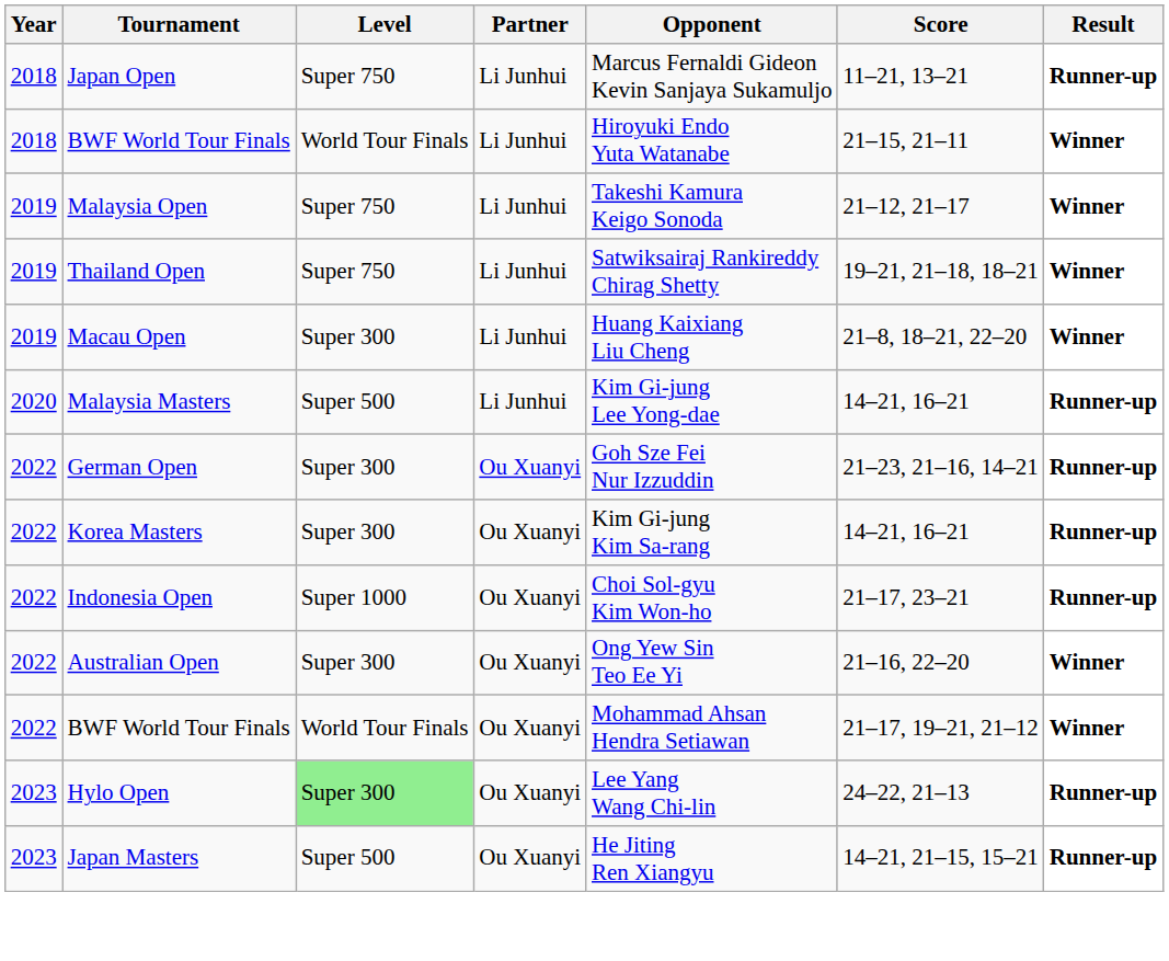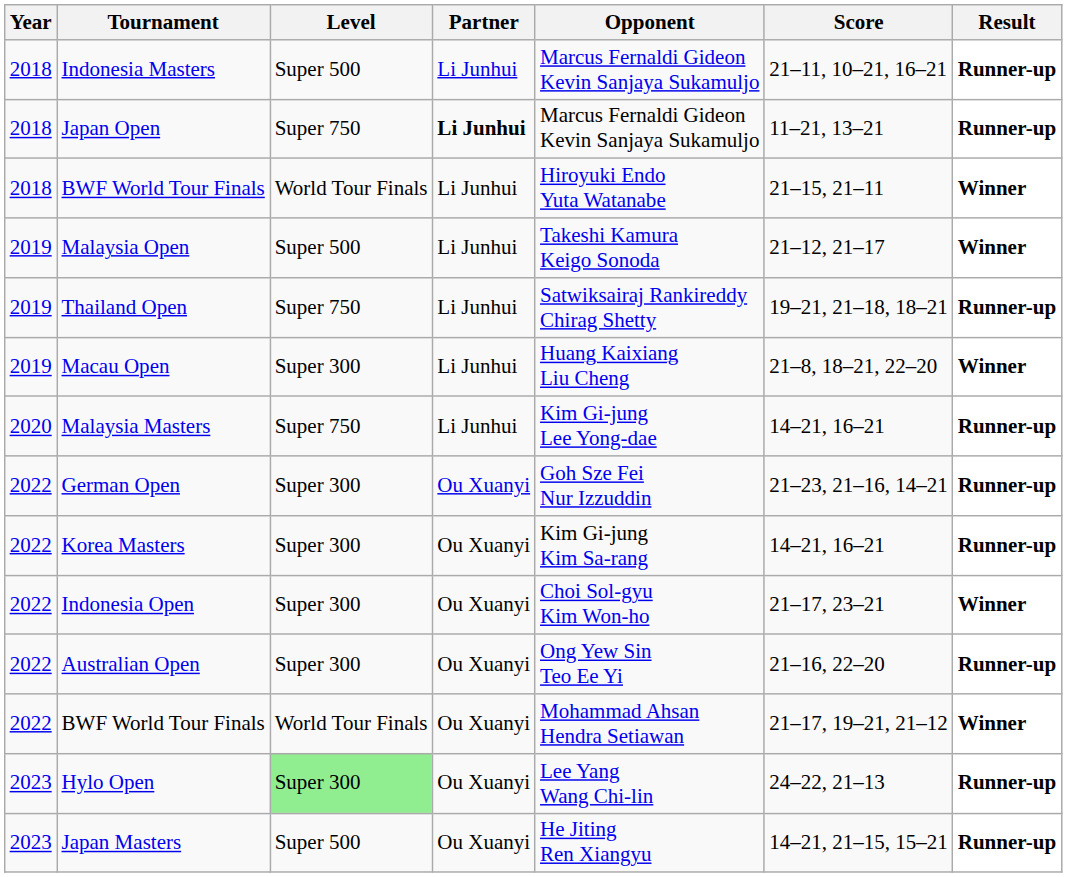+ row: 2018 | Indonesia Masters | Super 500 | Li Junhui | Marcus Fernaldi Gideon Kevin Sanjaya Sukamuljo | 21–11, 10–21, 16–21 | Runner-up
Japan Open | Partner: normal -> bold
Malaysia Open | Level: Super 750 -> Super 500
Thailand Open | Result: Winner -> Runner-up
Malaysia Masters | Level: Super 500 -> Super 750
Indonesia Open | Level: Super 1000 -> Super 300
Indonesia Open | Result: Runner-up -> Winner
Australian Open | Result: Winner -> Runner-up
